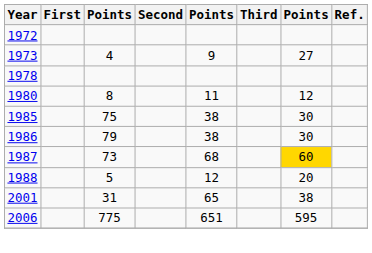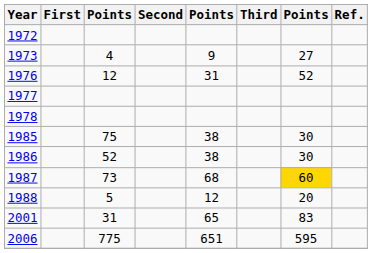+ row: 1976 | 12 | 31 | 52
+ row: 1977
- row: 1980 | 8 | 11 | 12
1986 | column 3: 79 -> 52
2001 | column 7: 38 -> 83
